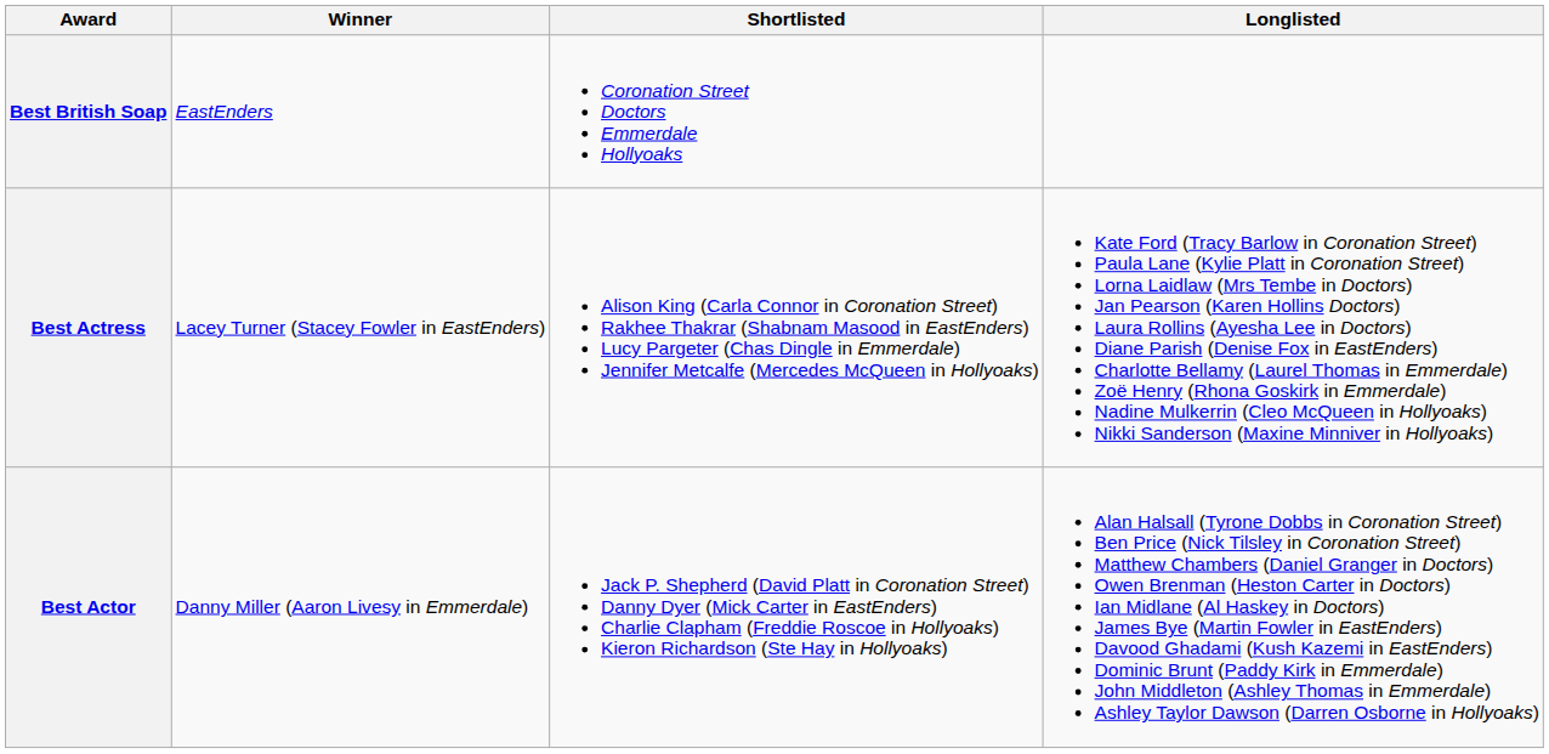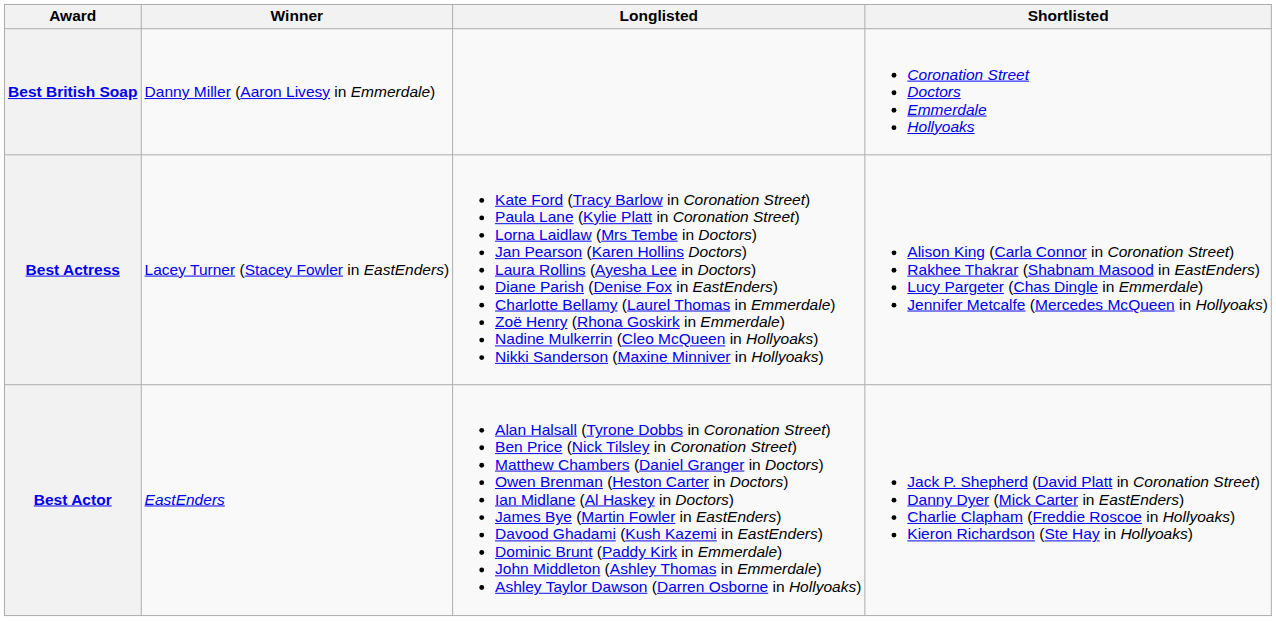columns swapped: Shortlisted <-> Longlisted
Best British Soap | Winner: EastEnders -> Danny Miller (Aaron Livesy in Emmerdale)
Best Actor | Winner: Danny Miller (Aaron Livesy in Emmerdale) -> EastEnders
